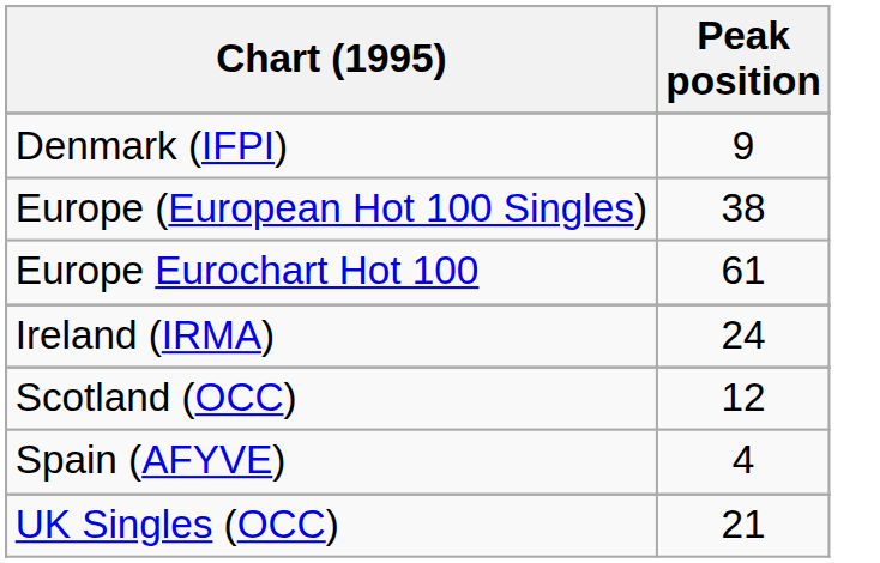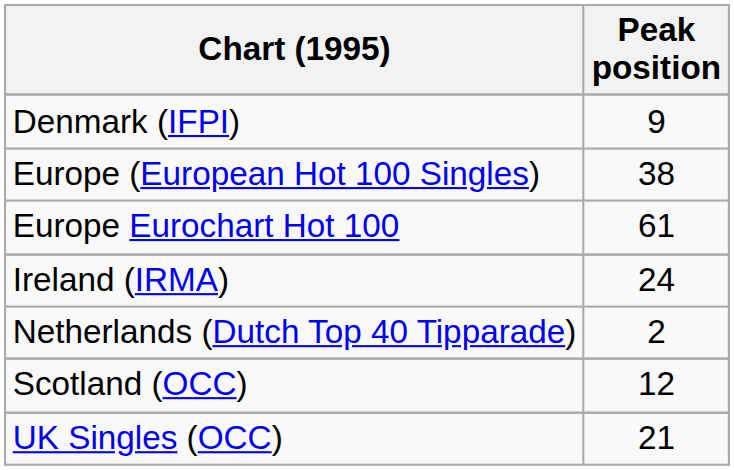+ row: Netherlands (Dutch Top 40 Tipparade) | 2
- row: Spain (AFYVE) | 4
